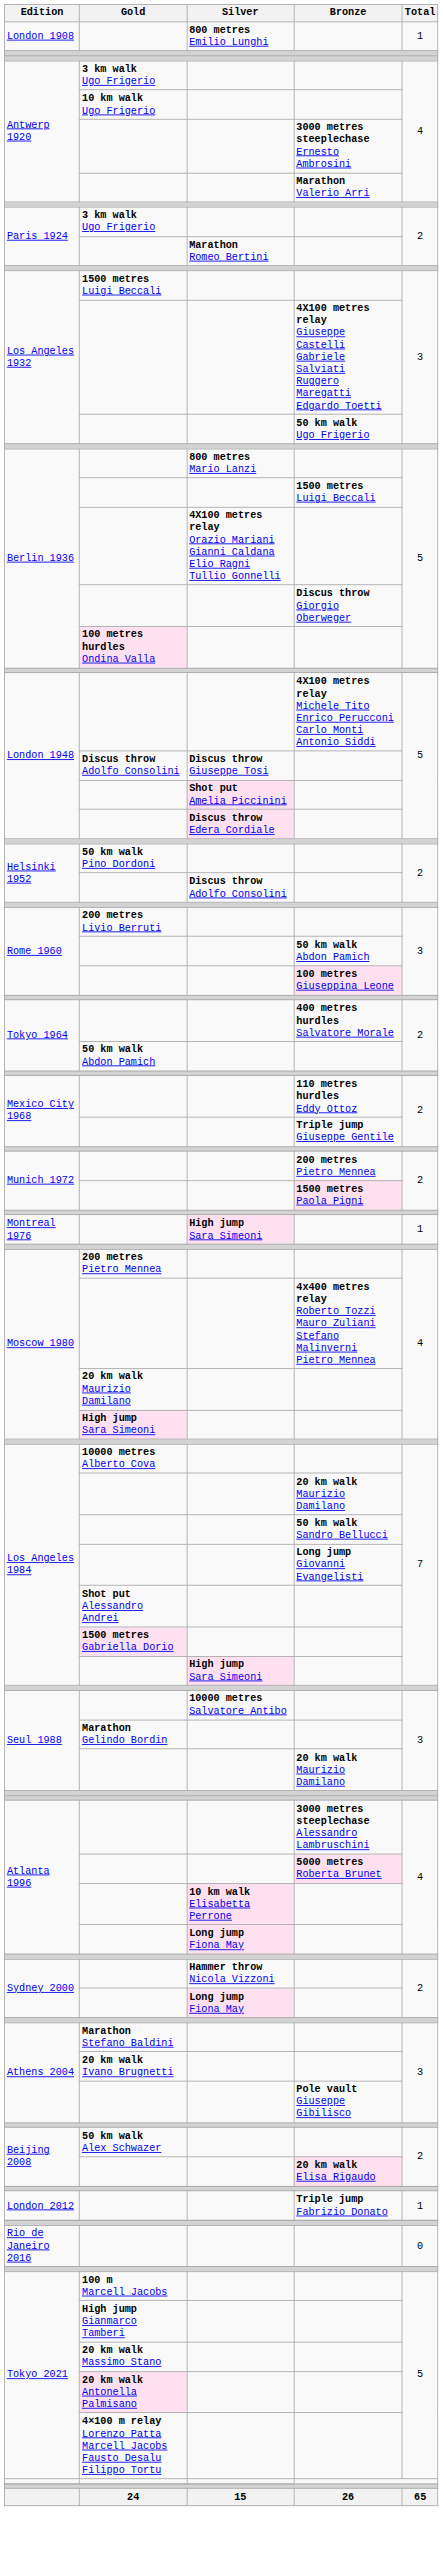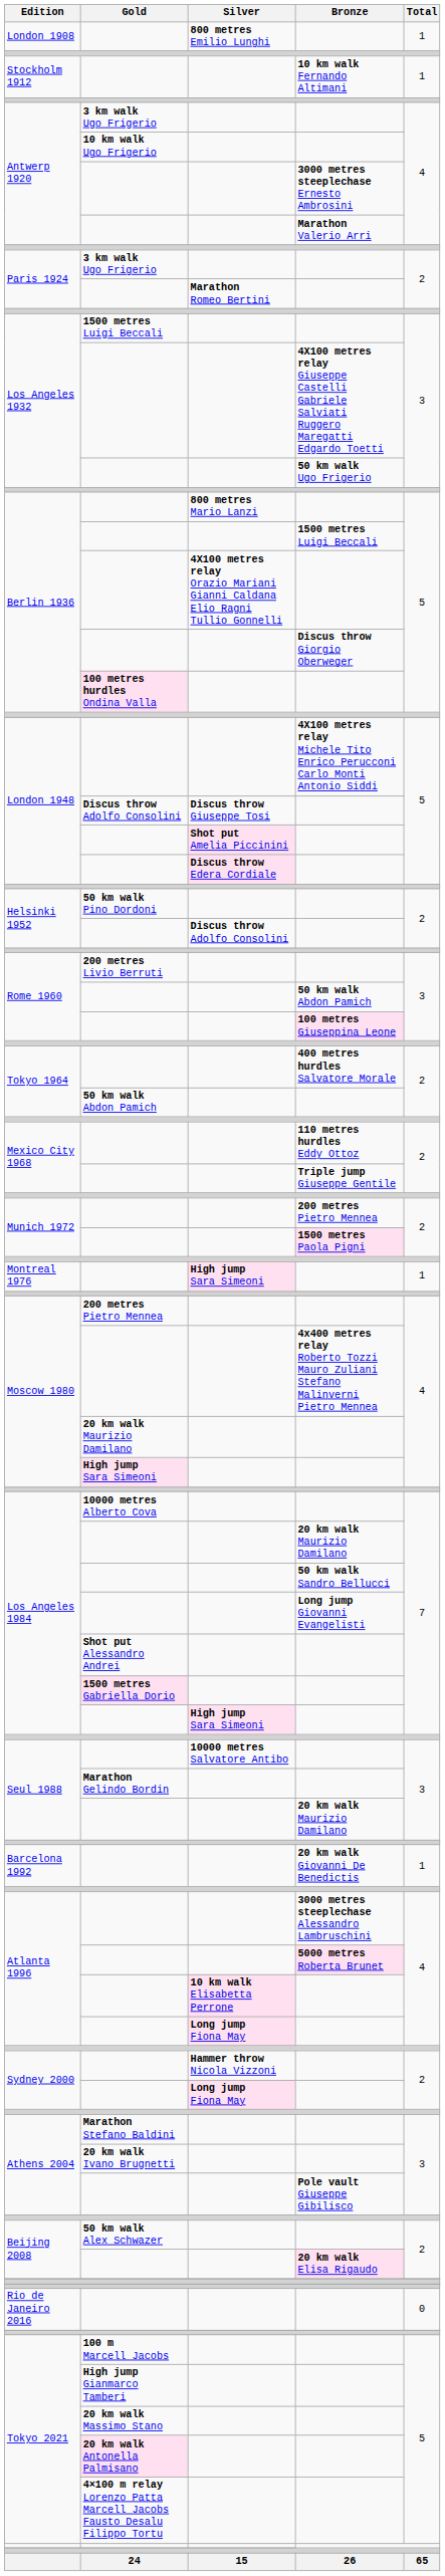+ row: Stockholm 1912 | 10 km walk Fernando Altimani | 1
+ row: Barcelona 1992 | 20 km walk Giovanni De Benedictis | 1
- row: London 2012 | Triple jump Fabrizio Donato | 1
